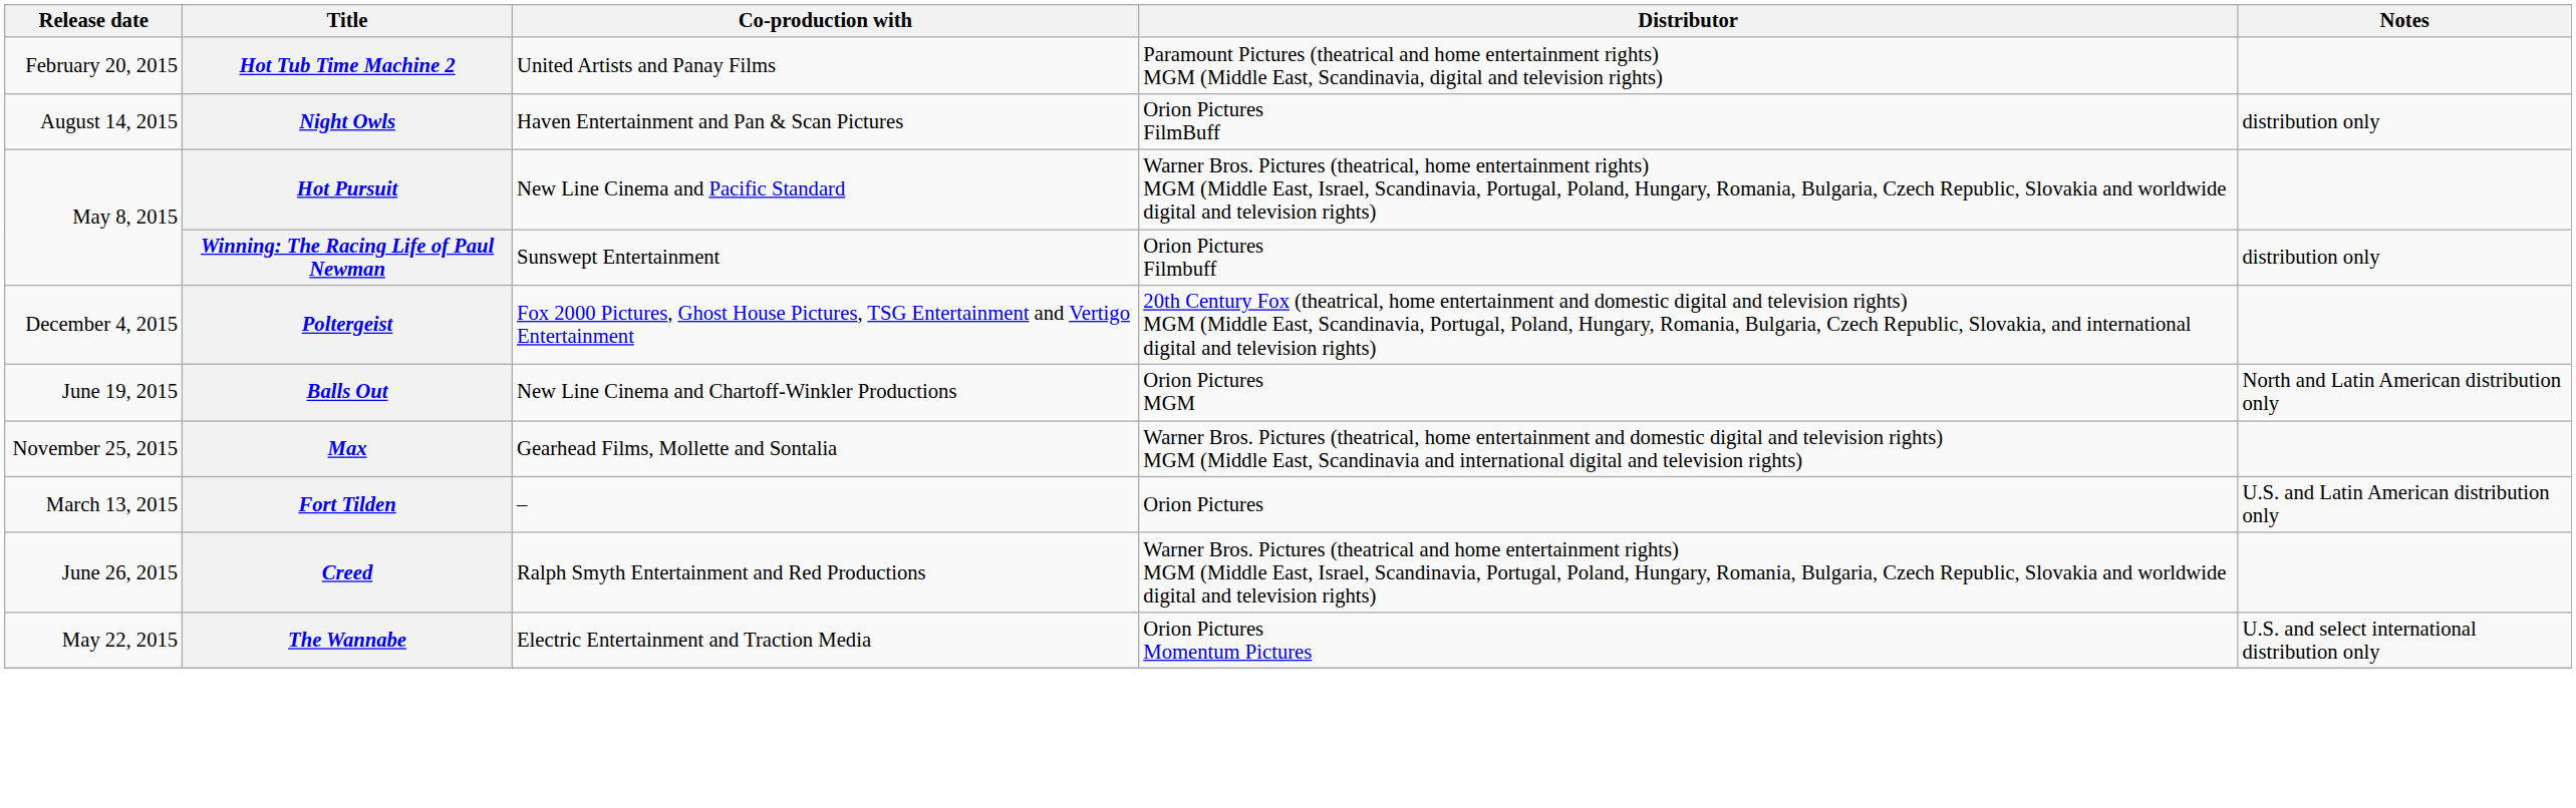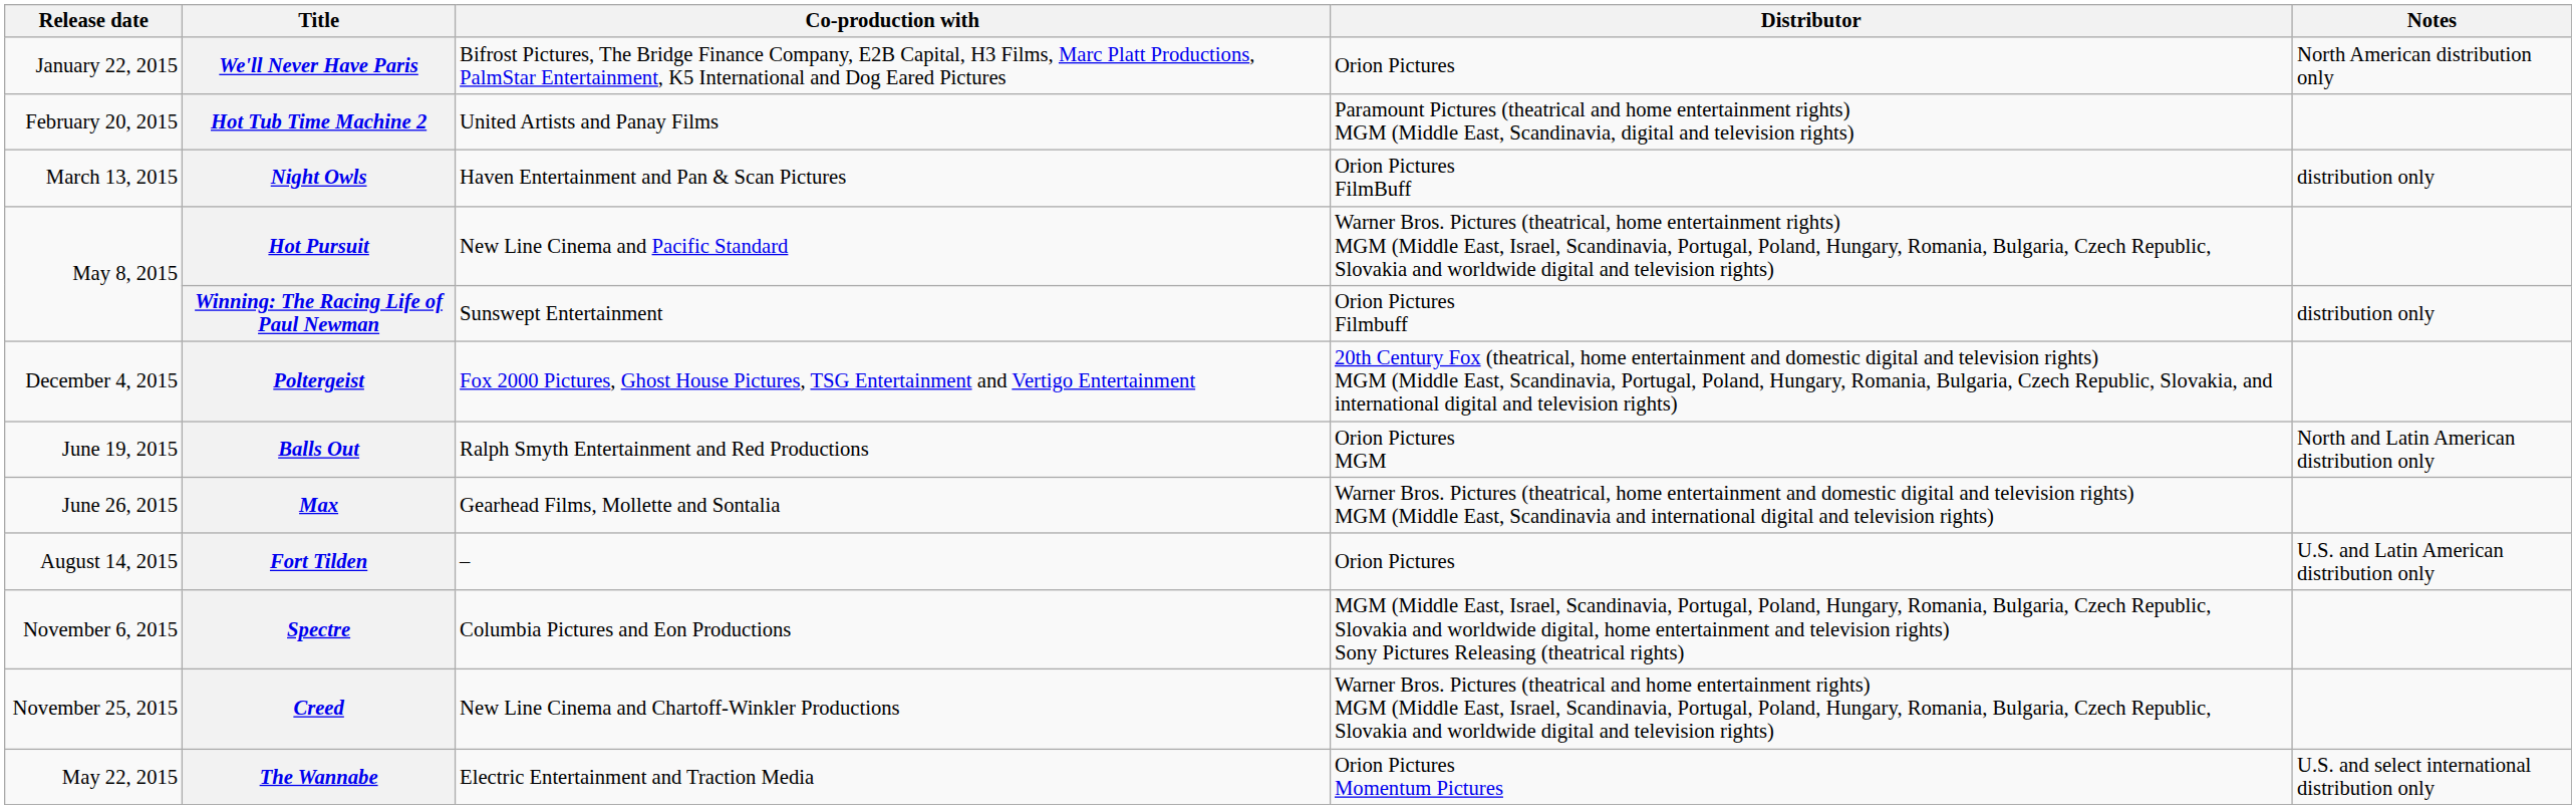+ row: January 22, 2015 | We'll Never Have Paris | Bifrost Pictures, The Bridge Finance Company, E2B Capital, H3 Films, Marc Platt Productions, PalmStar Entertainment, K5 International and Dog Eared Pictures | Orion Pictures | North American distribution only
Night Owls | Release date: August 14, 2015 -> March 13, 2015
Balls Out | Co-production with: New Line Cinema and Chartoff-Winkler Productions -> Ralph Smyth Entertainment and Red Productions
Max | Release date: November 25, 2015 -> June 26, 2015
Fort Tilden | Release date: March 13, 2015 -> August 14, 2015
+ row: November 6, 2015 | Spectre | Columbia Pictures and Eon Productions | MGM (Middle East, Israel, Scandinavia, Portugal, Poland, Hungary, Romania, Bulgaria, Czech Republic, Slovakia and worldwide digital, home entertainment and television rights) Sony Pictures Releasing (theatrical rights)
Creed | Release date: June 26, 2015 -> November 25, 2015
Creed | Co-production with: Ralph Smyth Entertainment and Red Productions -> New Line Cinema and Chartoff-Winkler Productions
